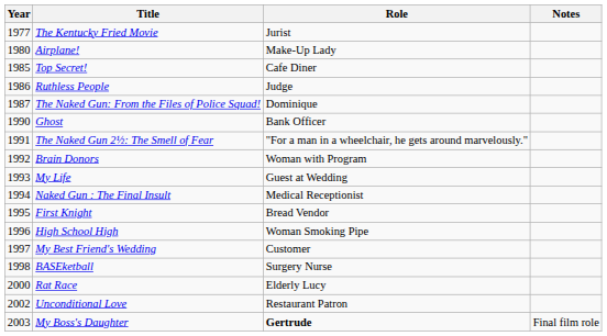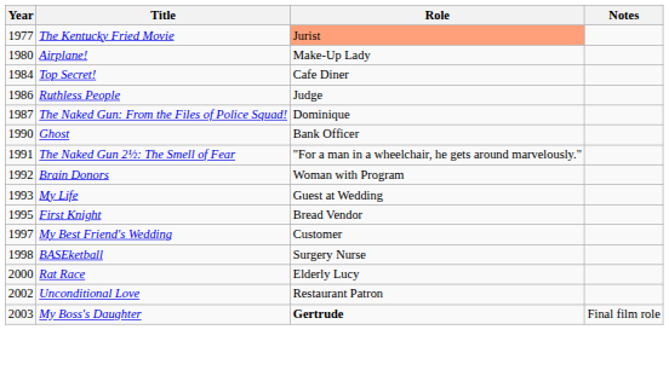The Kentucky Fried Movie | Role: no background -> lightsalmon background
Top Secret! | Year: 1985 -> 1984
- row: 1994 | Naked Gun : The Final Insult | Medical Receptionist
- row: 1996 | High School High | Woman Smoking Pipe
